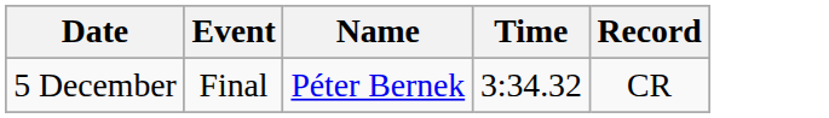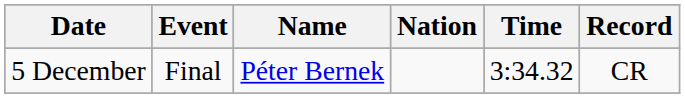+ column: Nation
